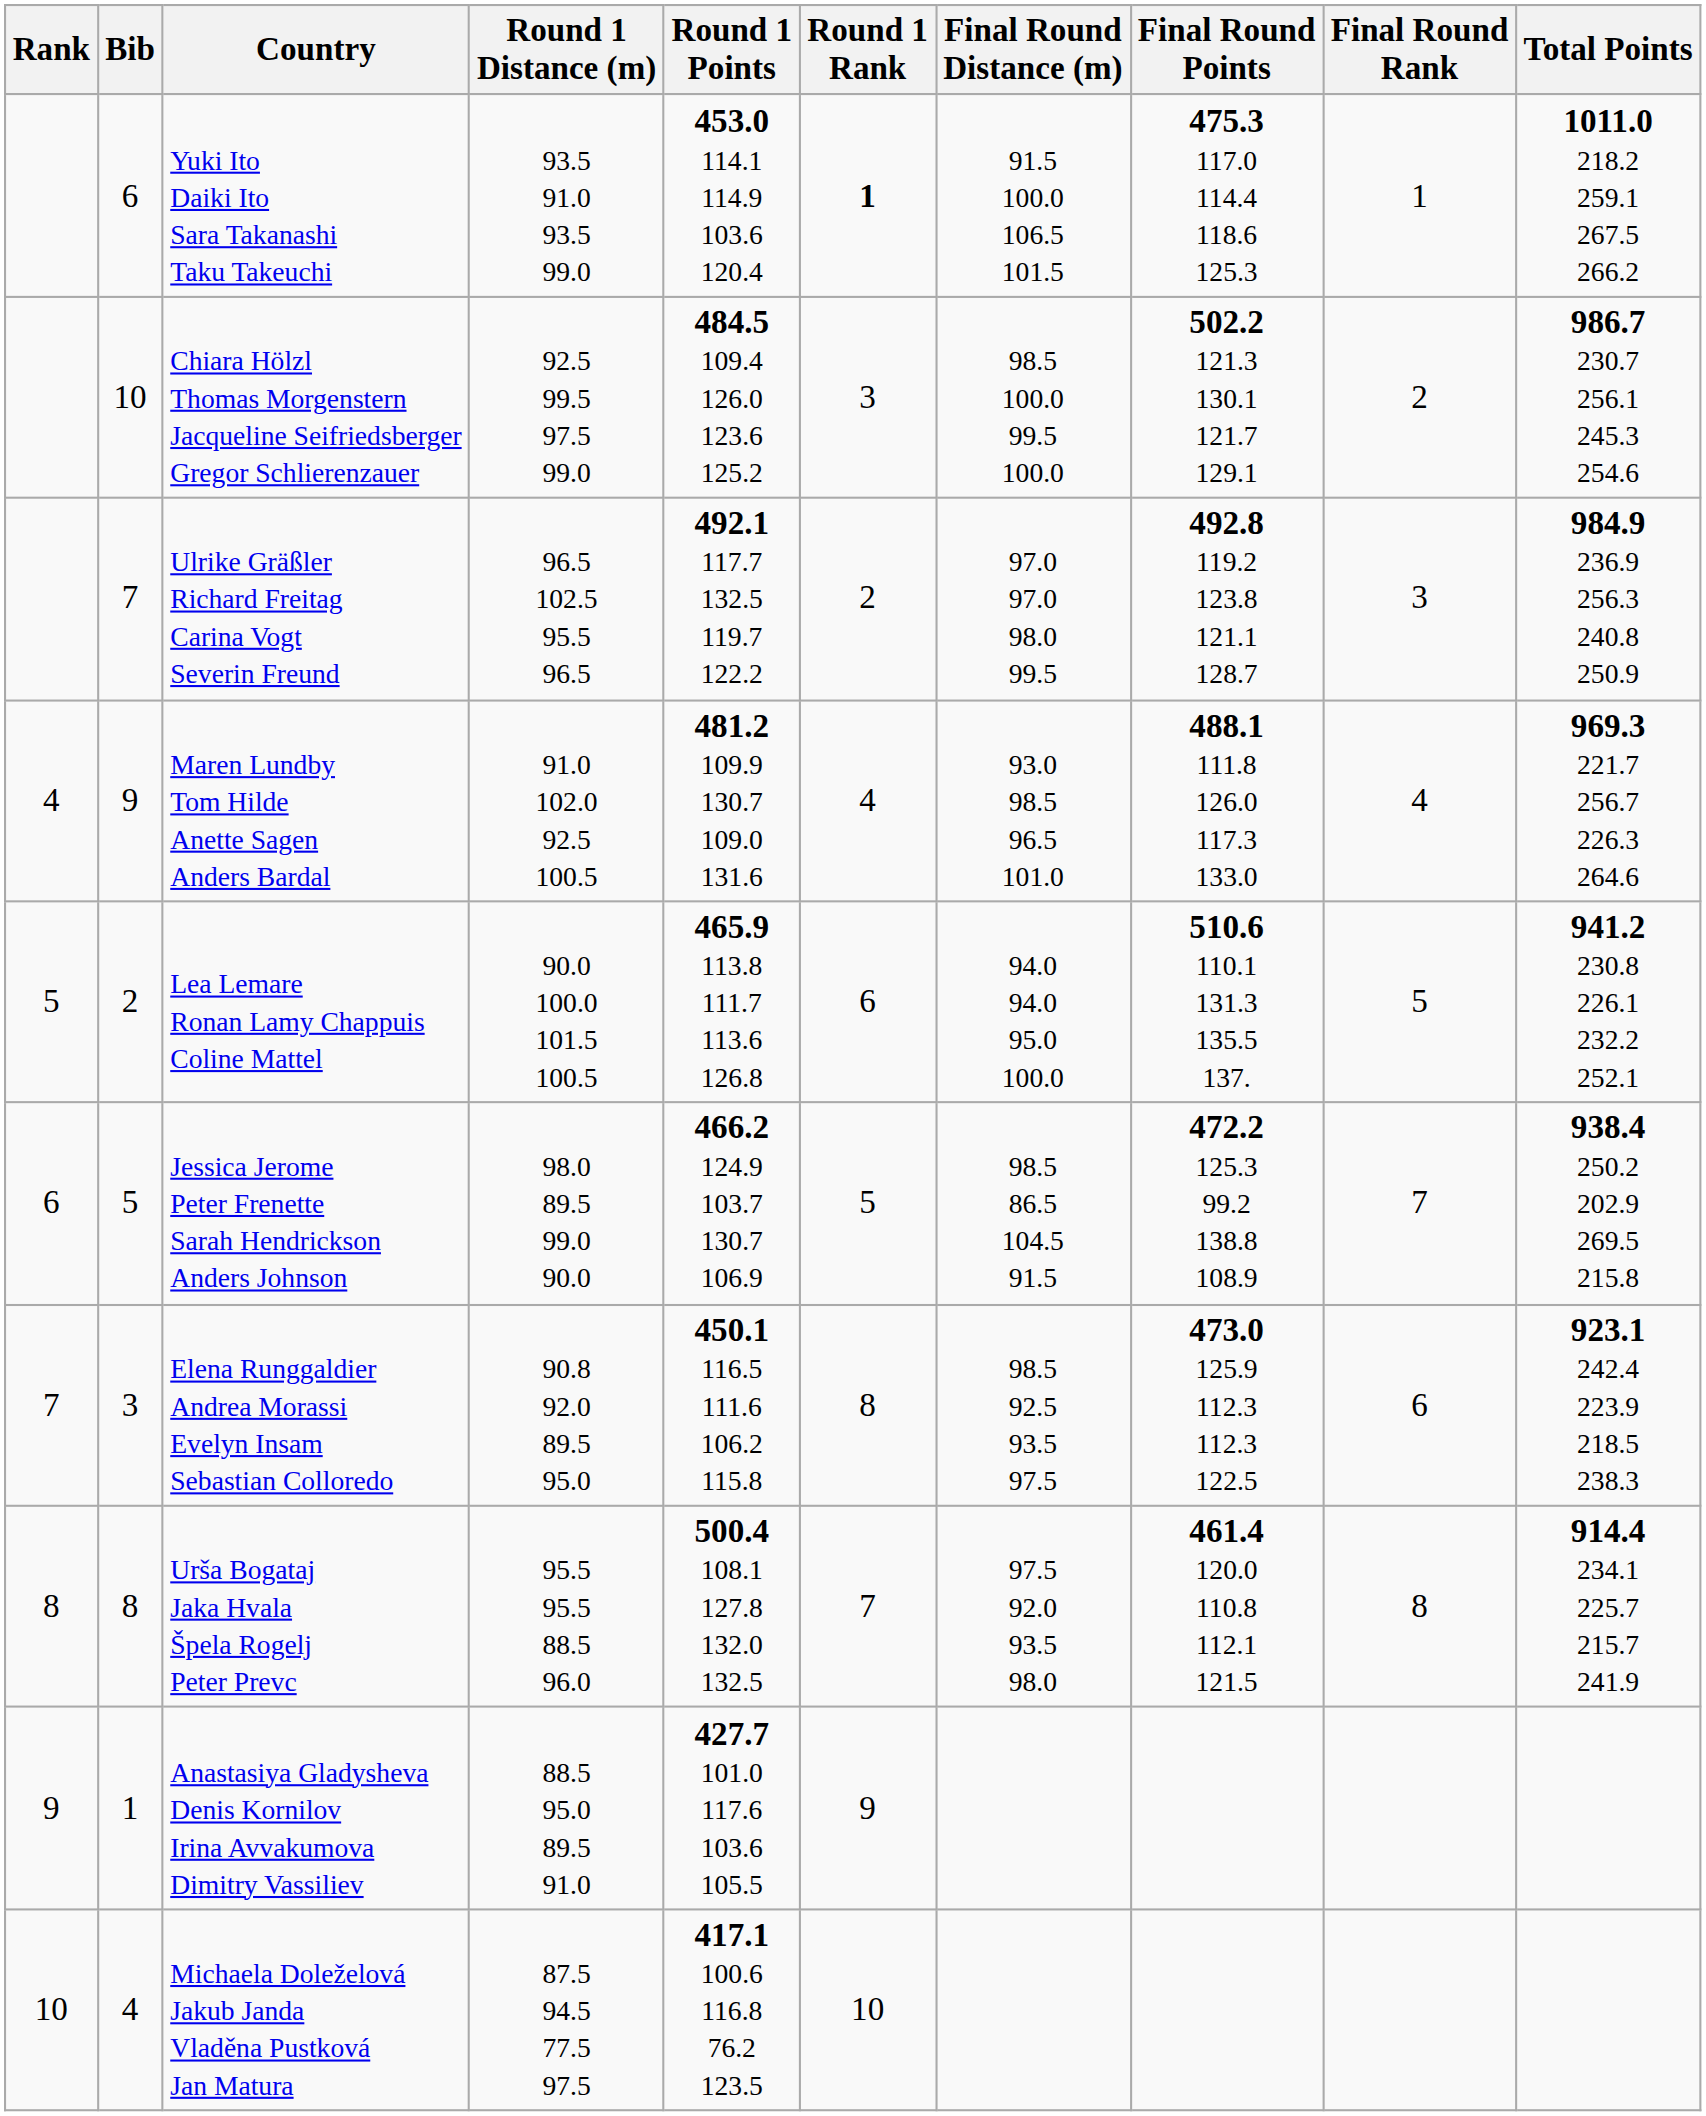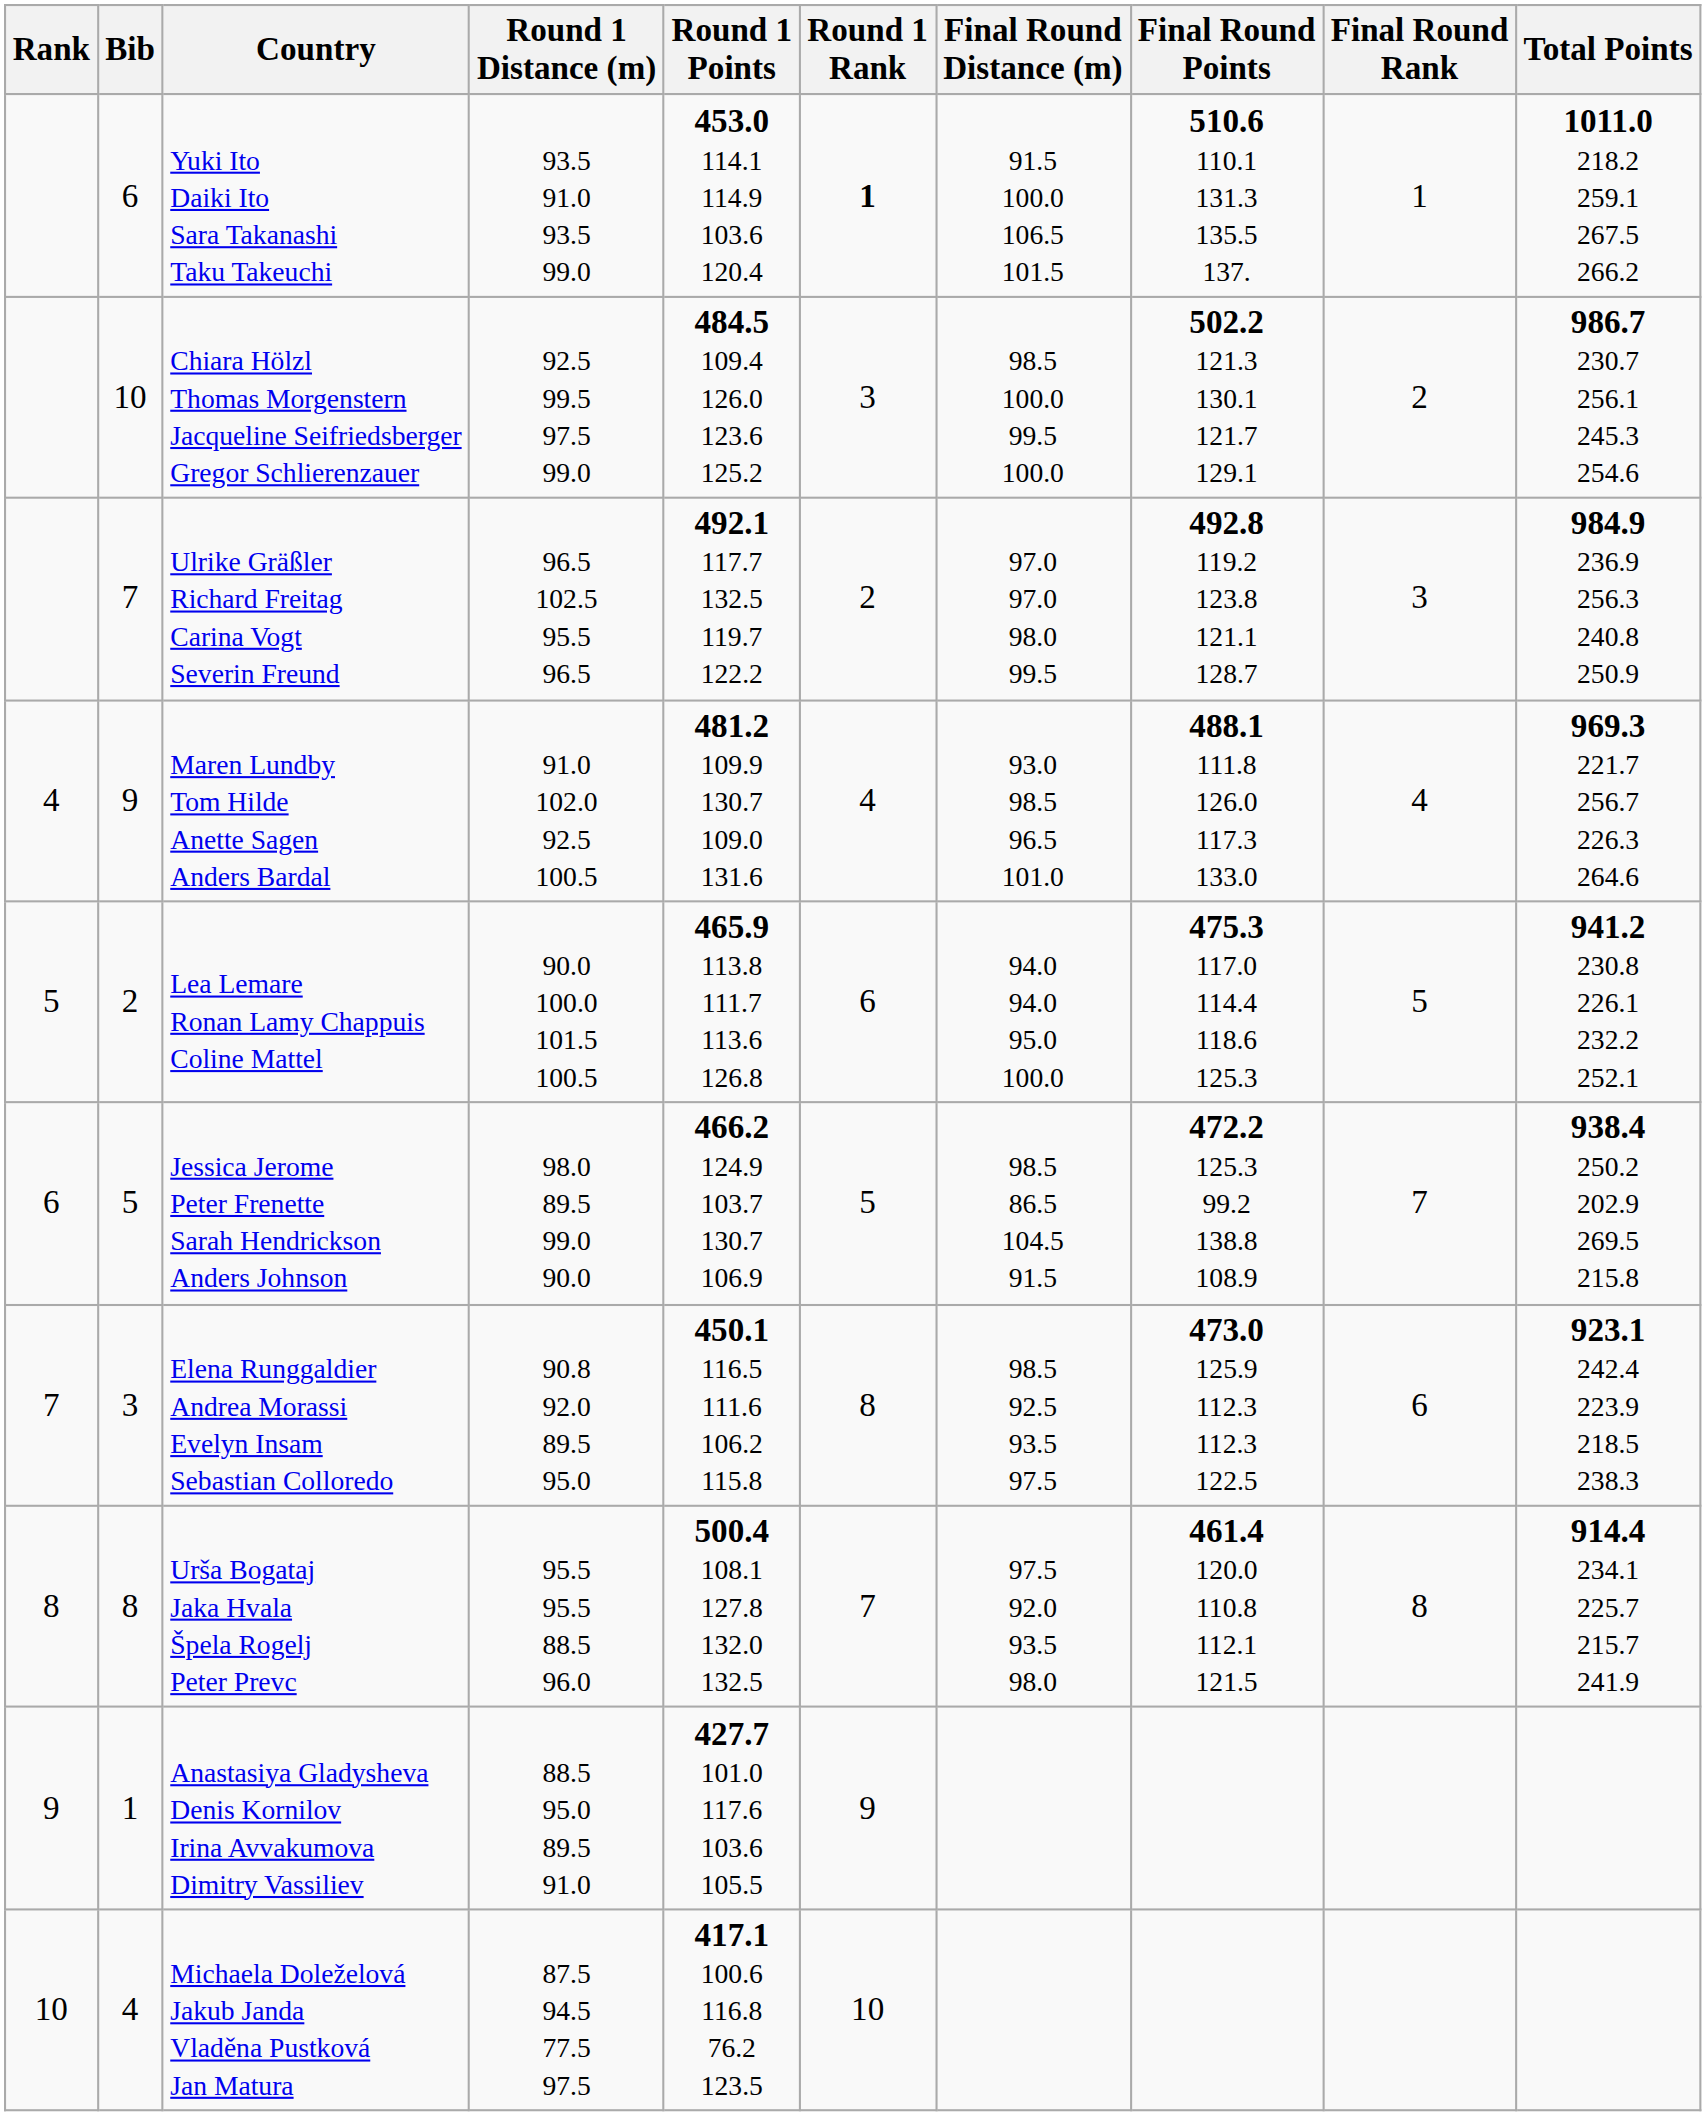Yuki Ito Daiki Ito Sara Takanashi Taku Takeuchi | Final Round Points: 475.3 117.0 114.4 118.6 125.3 -> 510.6 110.1 131.3 135.5 137.
Lea Lemare Ronan Lamy Chappuis Coline Mattel | Final Round Points: 510.6 110.1 131.3 135.5 137. -> 475.3 117.0 114.4 118.6 125.3
